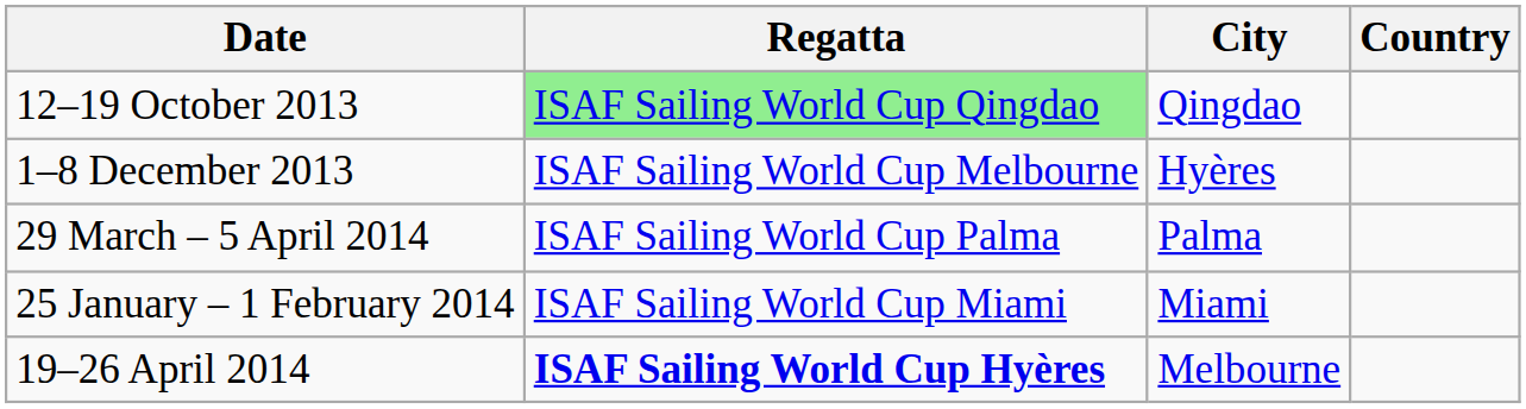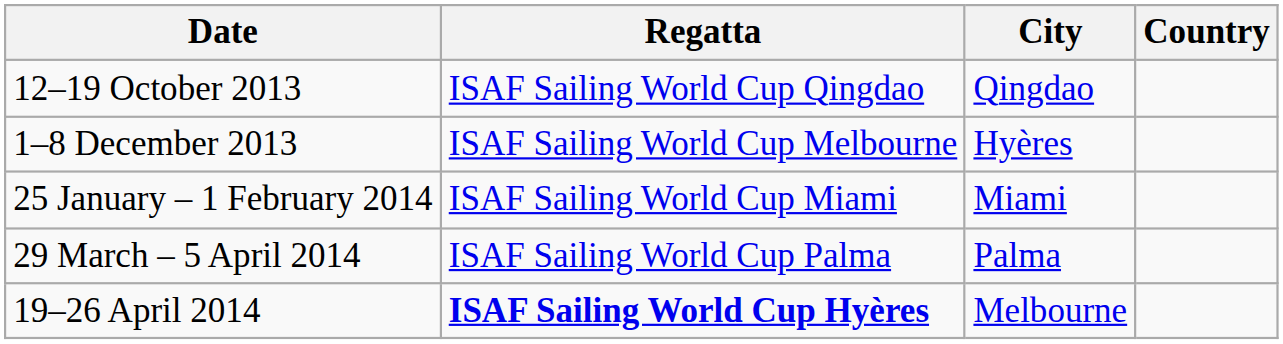12–19 October 2013 | Regatta: lightgreen background -> no background
rows swapped: 25 January – 1 February 2014 <-> 29 March – 5 April 2014
